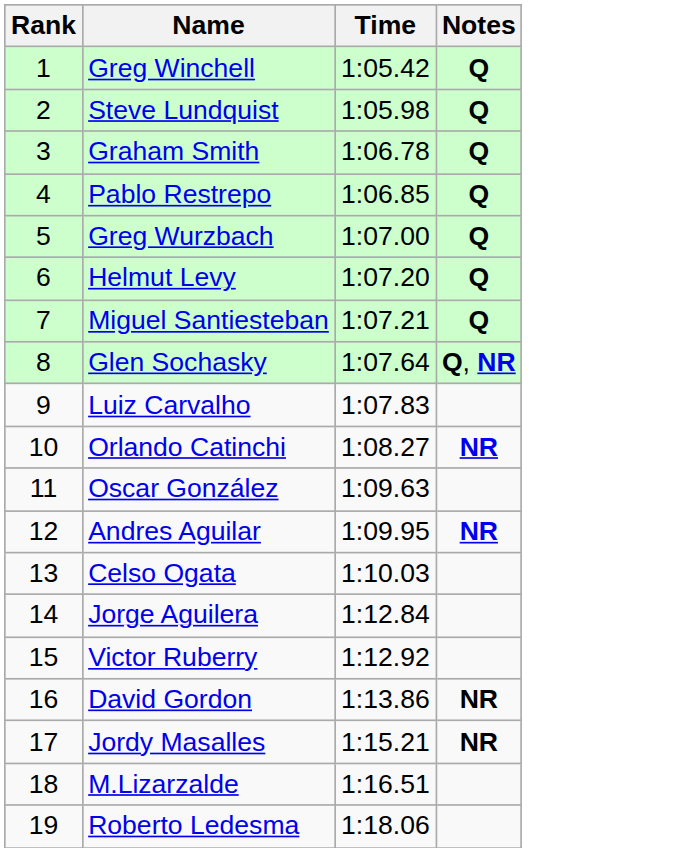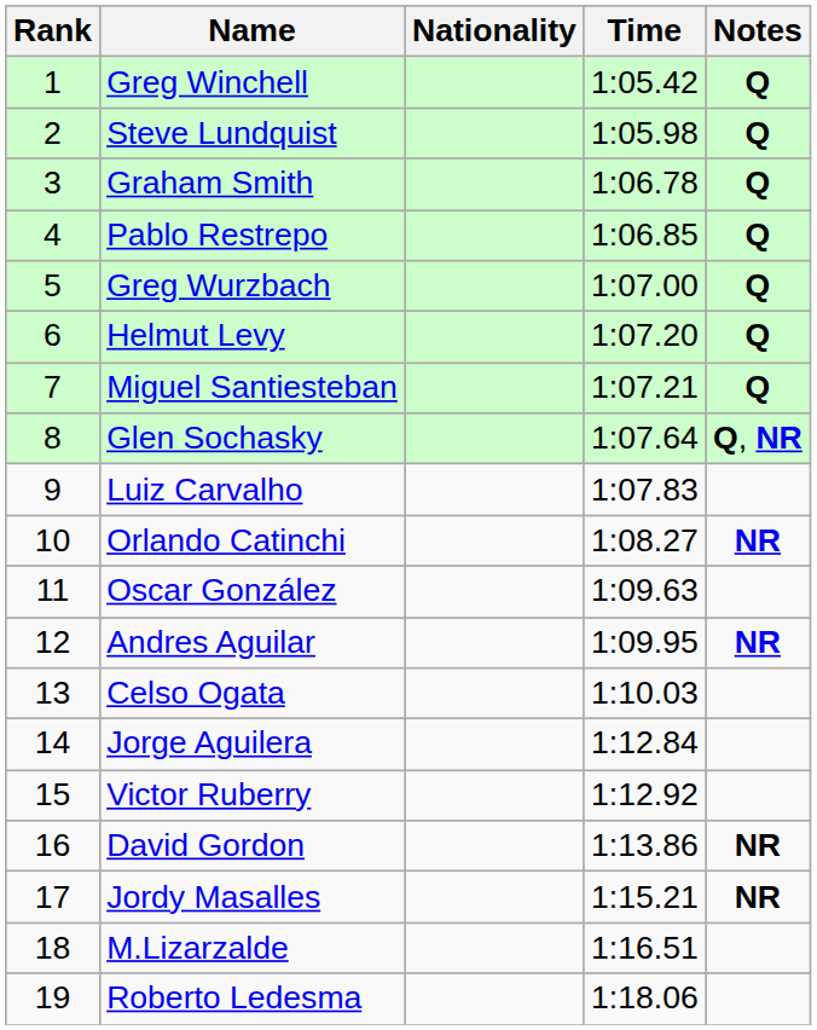+ column: Nationality
